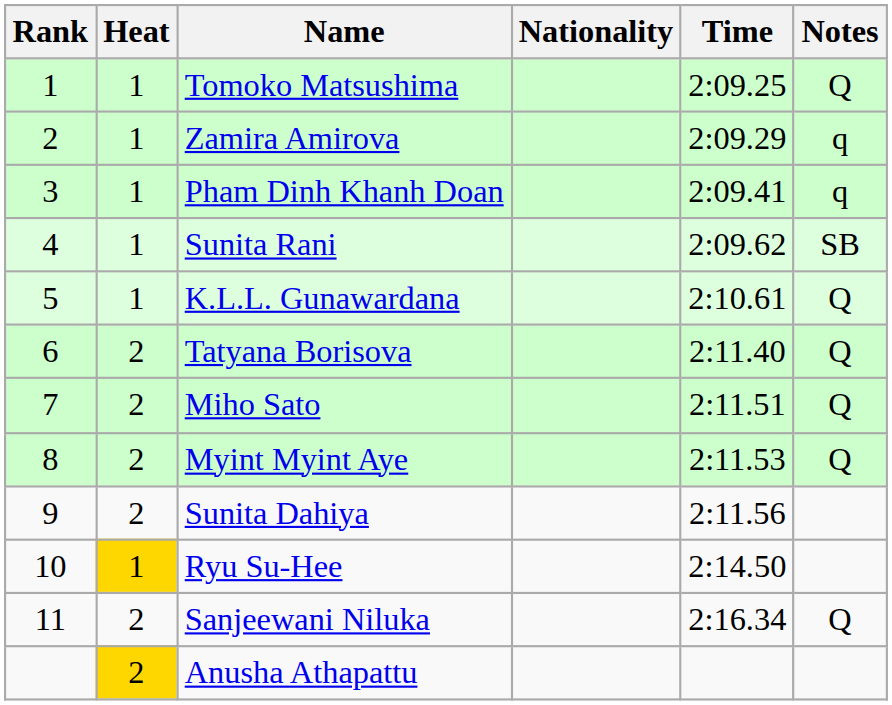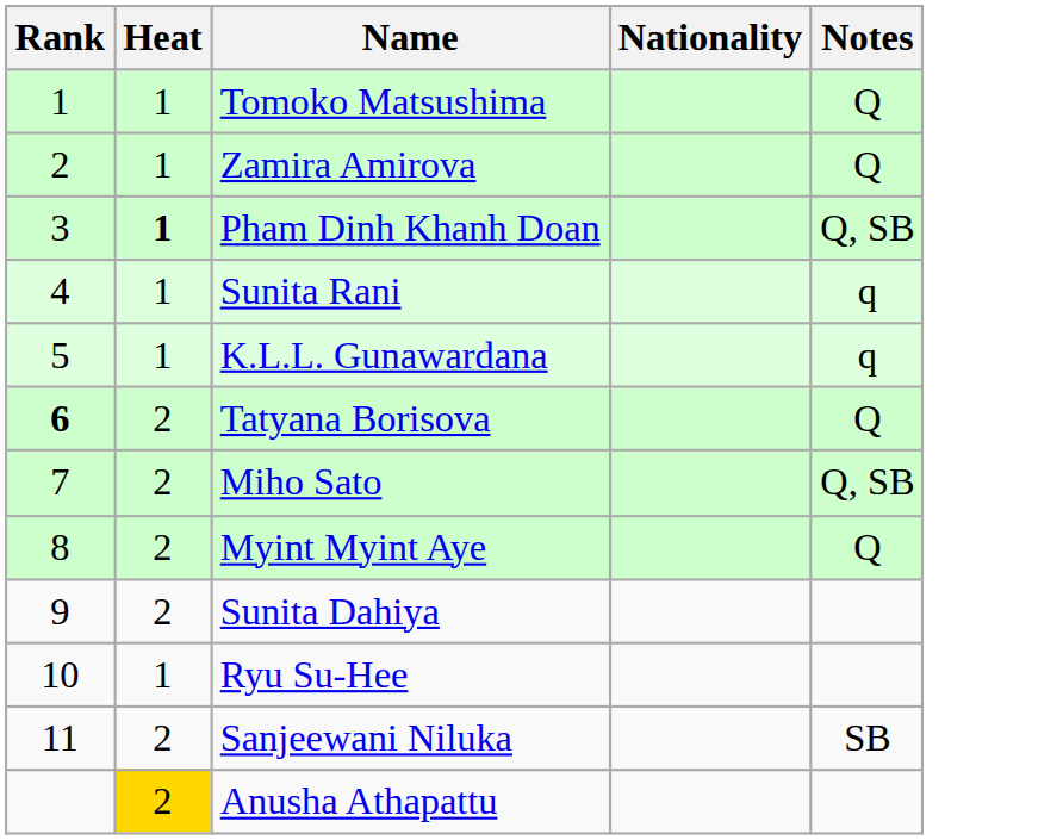- column: Time | 2:09.25 | 2:09.29 | 2:09.41 | 2:09.62 | 2:10.61 | 2:11.40 | 2:11.51 | 2:11.53 | 2:11.56 | 2:14.50 | 2:16.34
Zamira Amirova | Notes: q -> Q
Pham Dinh Khanh Doan | Heat: normal -> bold
Pham Dinh Khanh Doan | Notes: q -> Q, SB
Sunita Rani | Notes: SB -> q
K.L.L. Gunawardana | Notes: Q -> q
Tatyana Borisova | Rank: normal -> bold
Miho Sato | Notes: Q -> Q, SB
Ryu Su-Hee | Heat: gold background -> no background
Sanjeewani Niluka | Notes: Q -> SB
